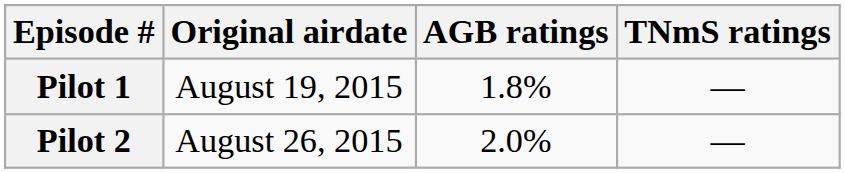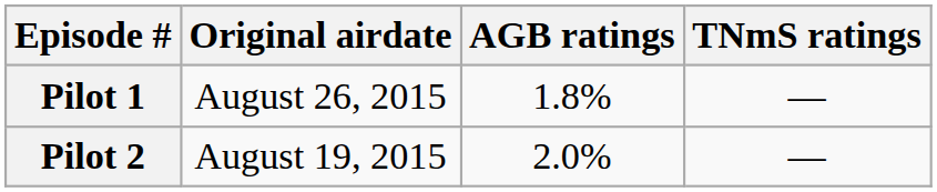Pilot 1 | Original airdate: August 19, 2015 -> August 26, 2015
Pilot 2 | Original airdate: August 26, 2015 -> August 19, 2015
